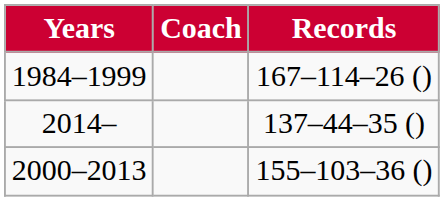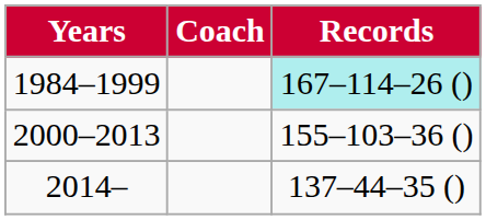1984–1999 | Records: no background -> paleturquoise background
rows swapped: 2000–2013 <-> 2014–
